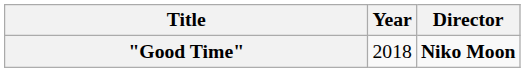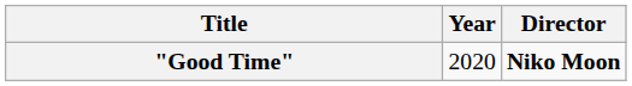"Good Time" | Year: 2018 -> 2020
